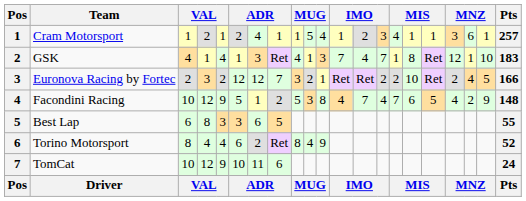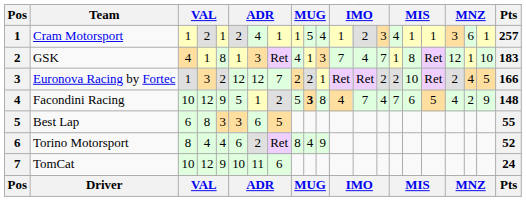GSK | column 5: 4 -> 8
Euronova Racing by Fortec | column 3: 2 -> 1
Euronova Racing by Fortec | column 9: 3 -> 2
Facondini Racing | column 10: normal -> bold
